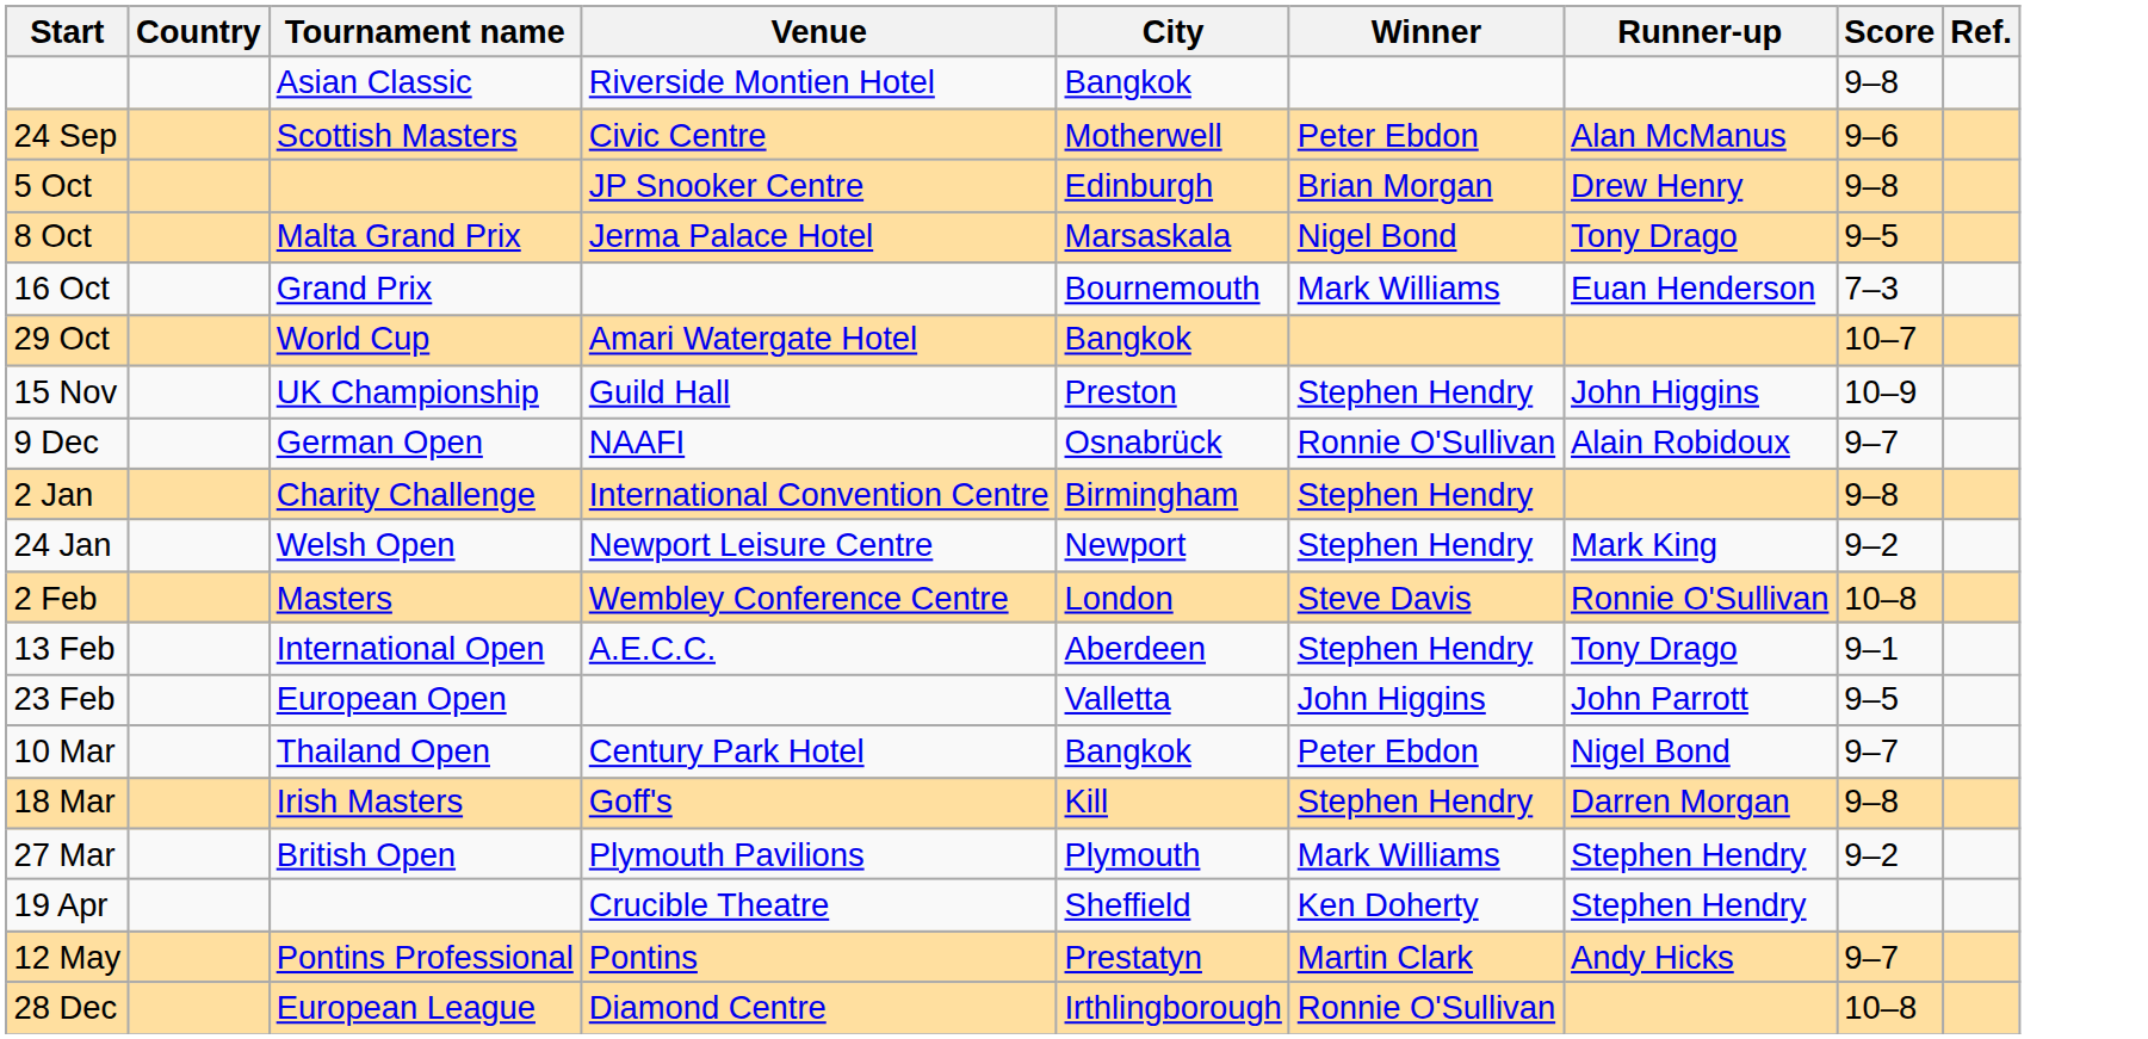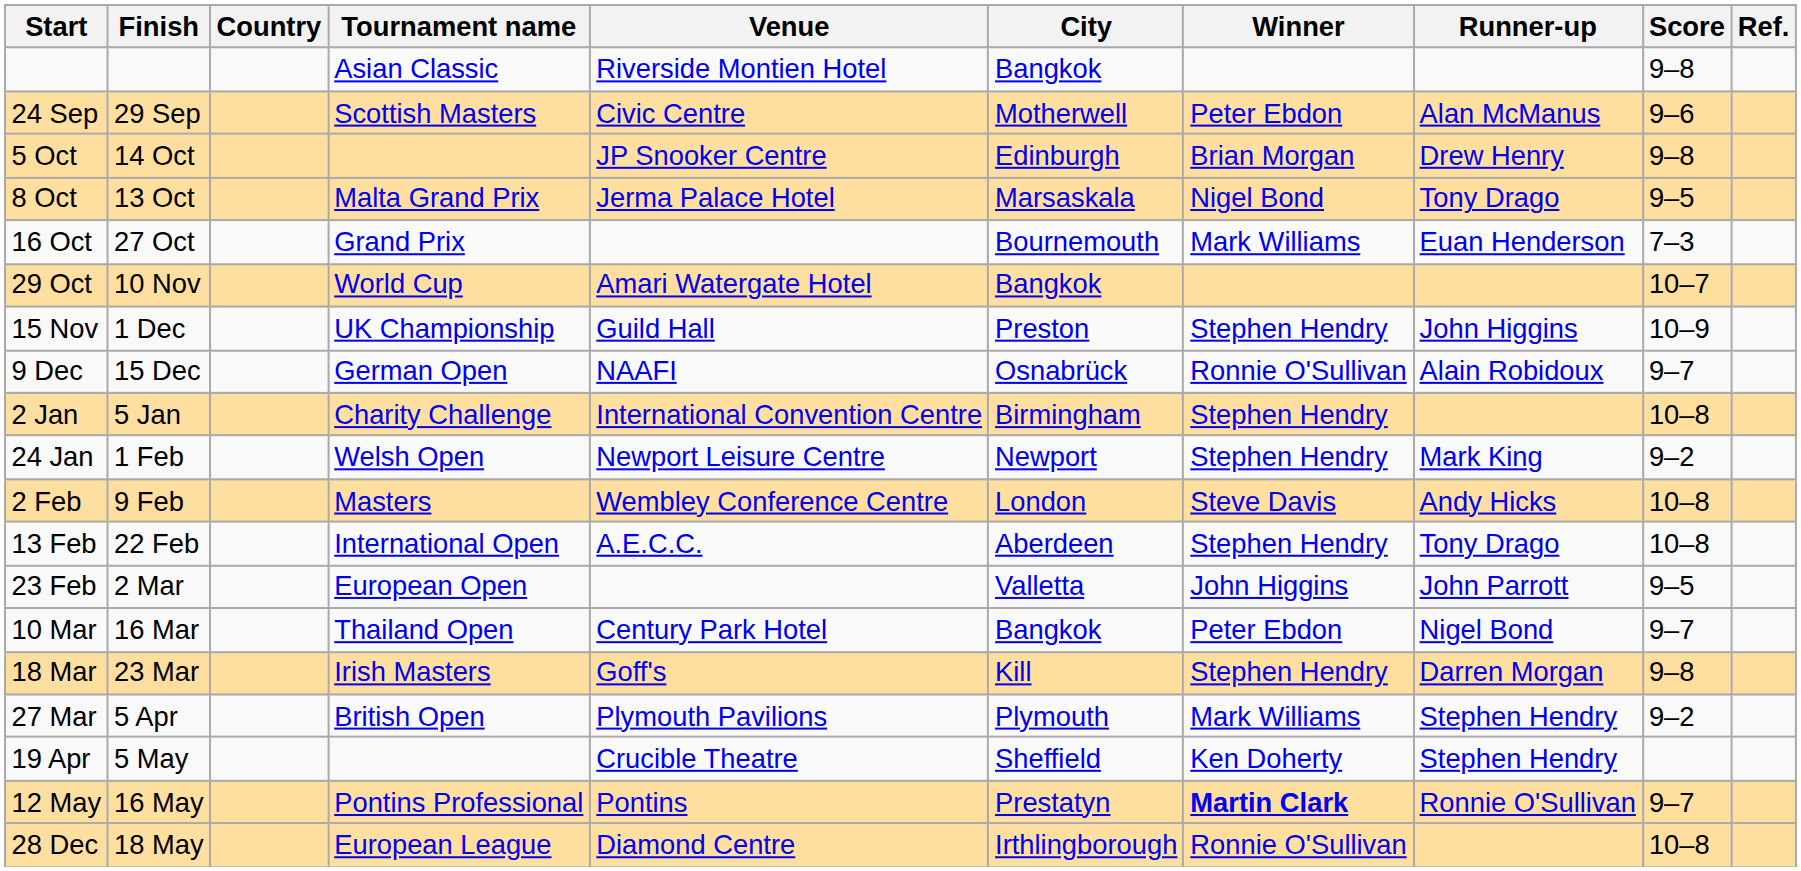+ column: Finish | 29 Sep | 14 Oct | 13 Oct | 27 Oct | 10 Nov | 1 Dec | 15 Dec | 5 Jan | 1 Feb | 9 Feb | 22 Feb | 2 Mar | 16 Mar | 23 Mar | 5 Apr | 5 May | 16 May | 18 May
2 Jan | Score: 9–8 -> 10–8
2 Feb | Runner-up: Ronnie O'Sullivan -> Andy Hicks
13 Feb | Score: 9–1 -> 10–8
12 May | Winner: normal -> bold
12 May | Runner-up: Andy Hicks -> Ronnie O'Sullivan
